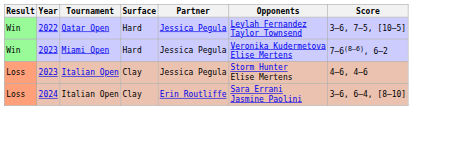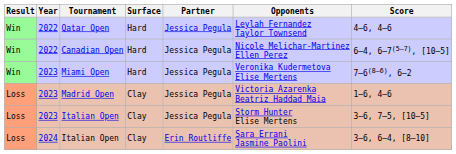Qatar Open | Score: 3–6, 7–5, [10–5] -> 4–6, 4–6
+ row: Win | 2022 | Canadian Open | Hard | Jessica Pegula | Nicole Melichar-Martinez Ellen Perez | 6–4, 6–7(5–7), [10–5]
+ row: Loss | 2023 | Madrid Open | Clay | Jessica Pegula | Victoria Azarenka Beatriz Haddad Maia | 1–6, 4–6
2023 / Italian Open | Score: 4–6, 4–6 -> 3–6, 7–5, [10–5]
